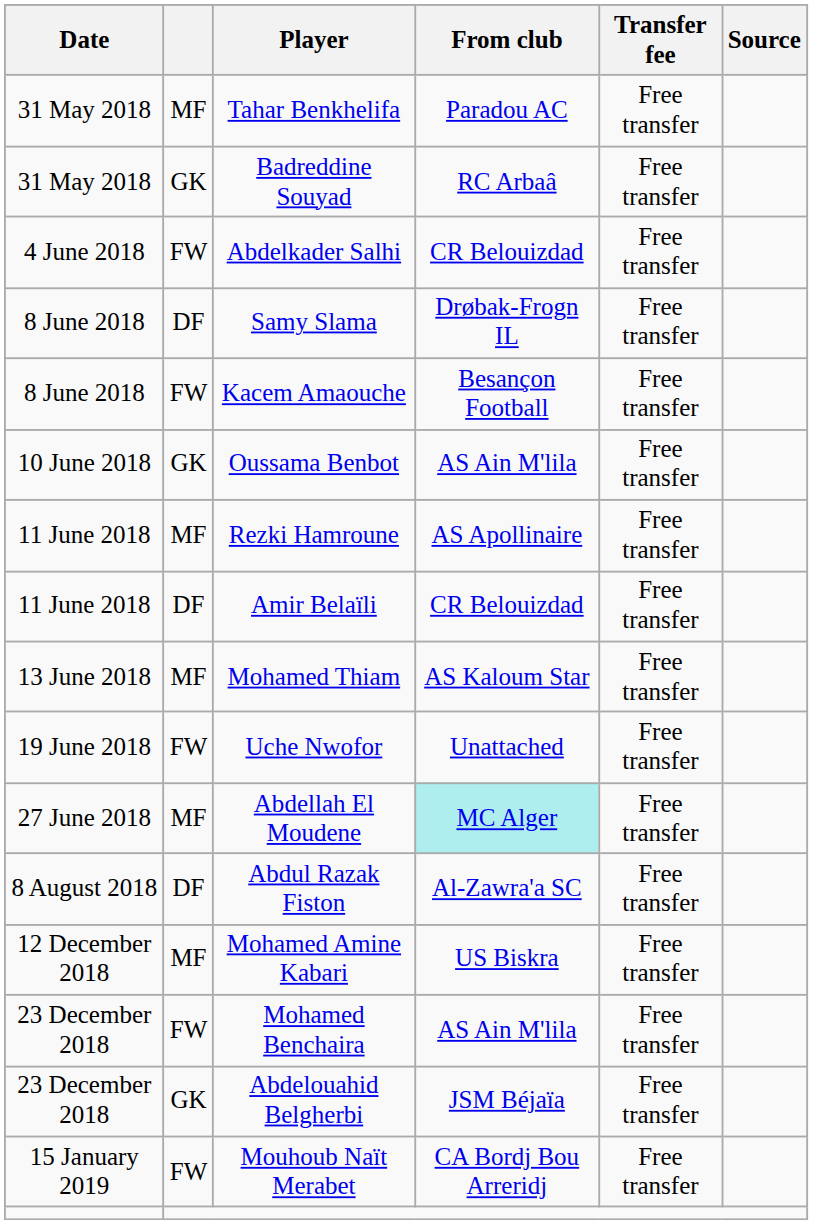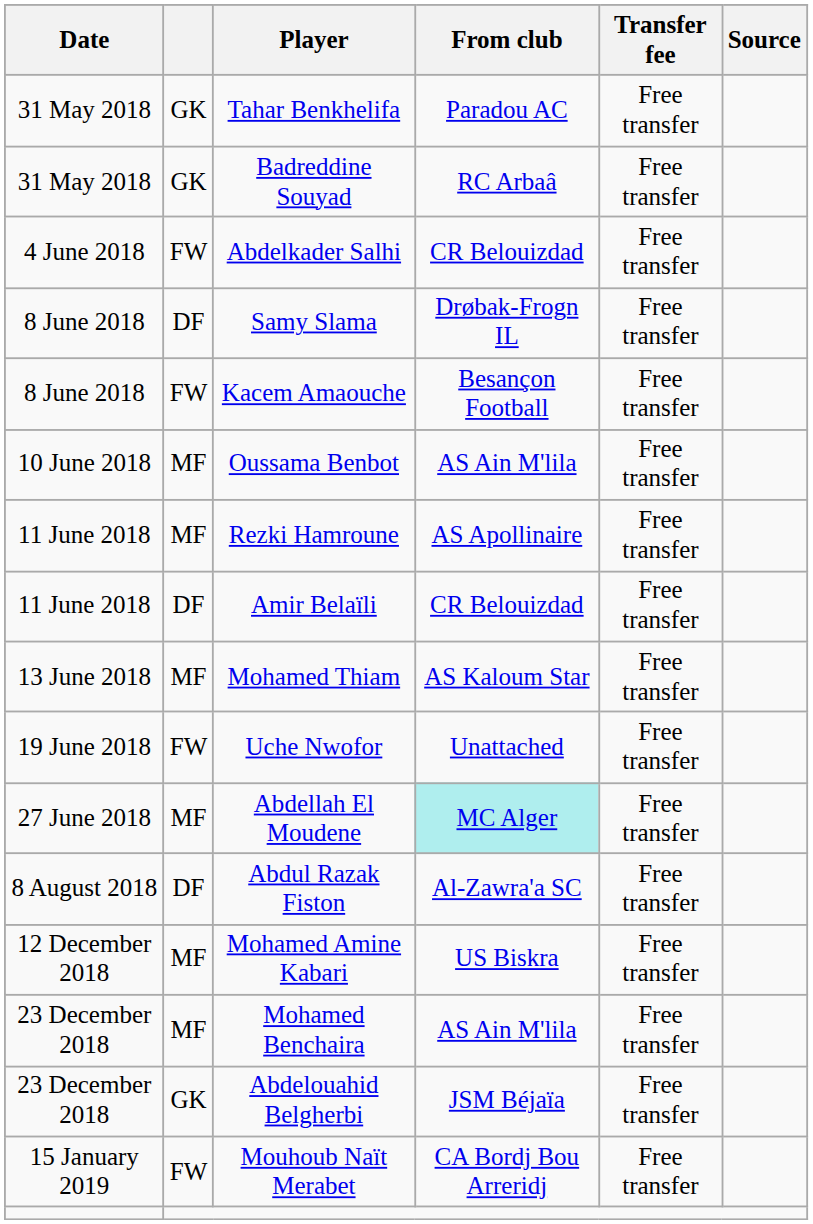Tahar Benkhelifa | column 2: MF -> GK
Oussama Benbot | column 2: GK -> MF
Mohamed Benchaira | column 2: FW -> MF
